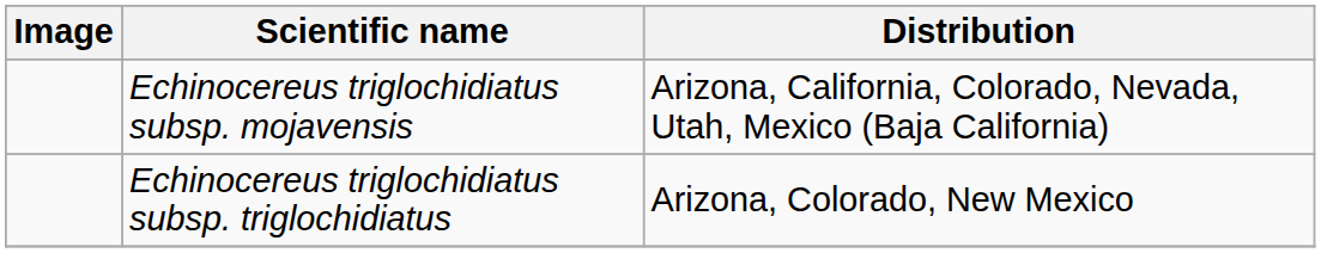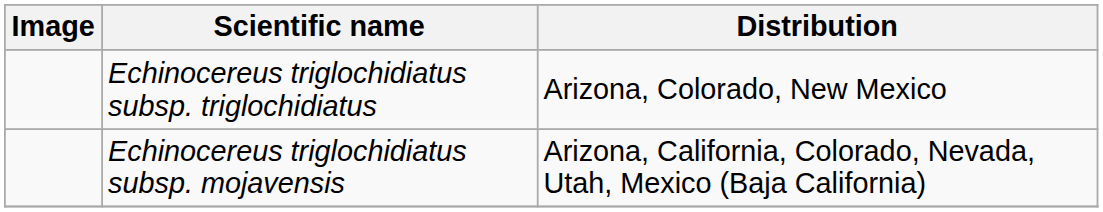rows swapped: Echinocereus triglochidiatus subsp. mojavensis <-> Echinocereus triglochidiatus subsp. triglochidiatus
